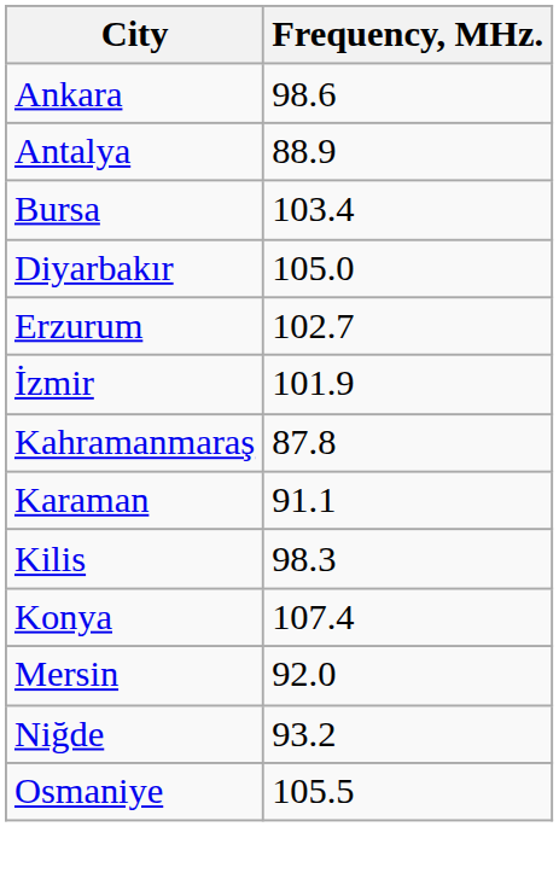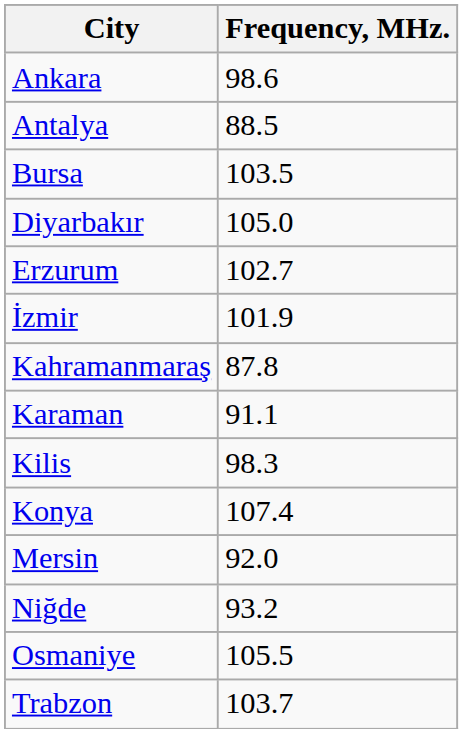Antalya | Frequency, MHz.: 88.9 -> 88.5
Bursa | Frequency, MHz.: 103.4 -> 103.5
+ row: Trabzon | 103.7
